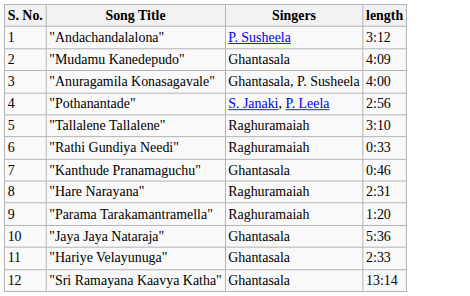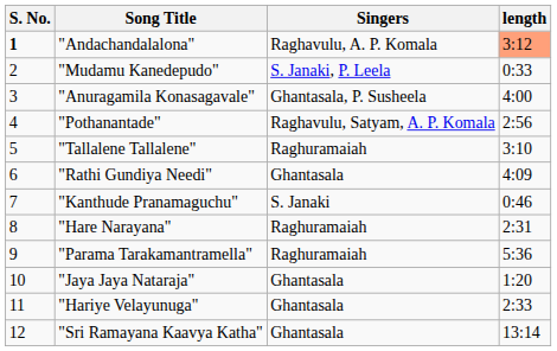"Andachandalalona" | S. No.: normal -> bold
"Andachandalalona" | Singers: P. Susheela -> Raghavulu, A. P. Komala
"Andachandalalona" | length: no background -> lightsalmon background
"Mudamu Kanedepudo" | Singers: Ghantasala -> S. Janaki, P. Leela
"Mudamu Kanedepudo" | length: 4:09 -> 0:33
"Pothanantade" | Singers: S. Janaki, P. Leela -> Raghavulu, Satyam, A. P. Komala
"Rathi Gundiya Needi" | Singers: Raghuramaiah -> Ghantasala
"Rathi Gundiya Needi" | length: 0:33 -> 4:09
"Kanthude Pranamaguchu" | Singers: Ghantasala -> S. Janaki
"Parama Tarakamantramella" | length: 1:20 -> 5:36
"Jaya Jaya Nataraja" | length: 5:36 -> 1:20
